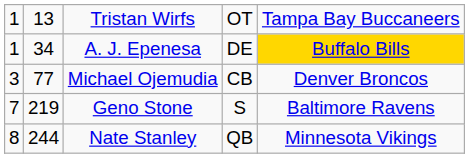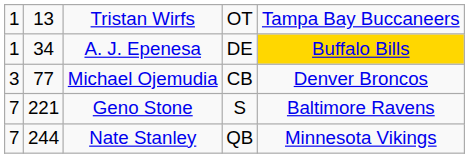Geno Stone | column 2: 219 -> 221
Nate Stanley | column 1: 8 -> 7
